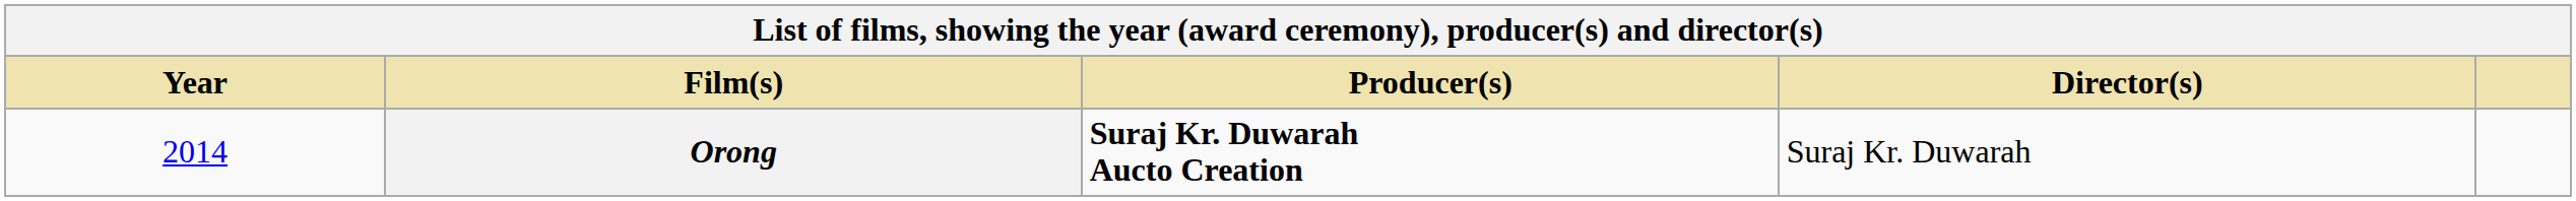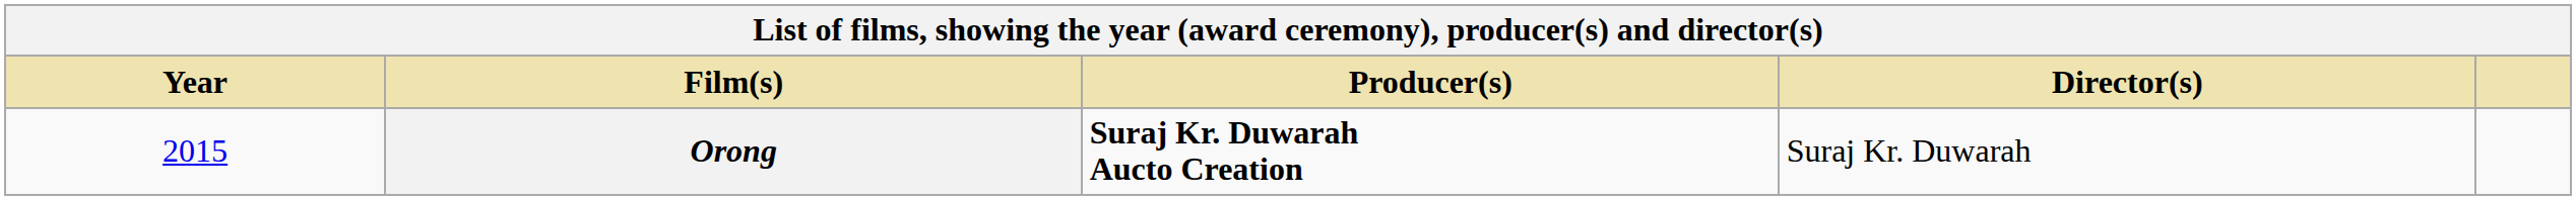Orong | Year: 2014 -> 2015
